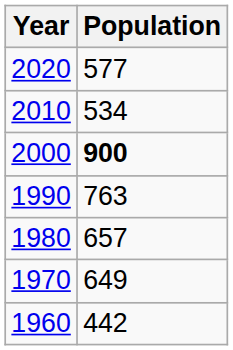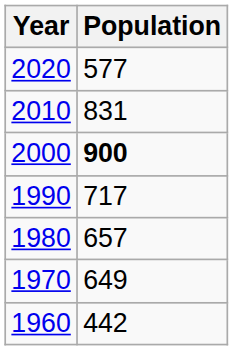2010 | Population: 534 -> 831
1990 | Population: 763 -> 717
